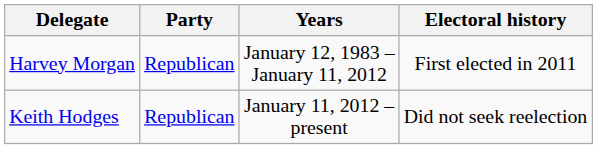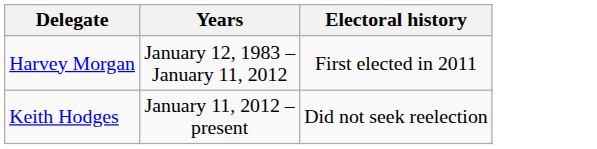- column: Party | Republican | Republican
